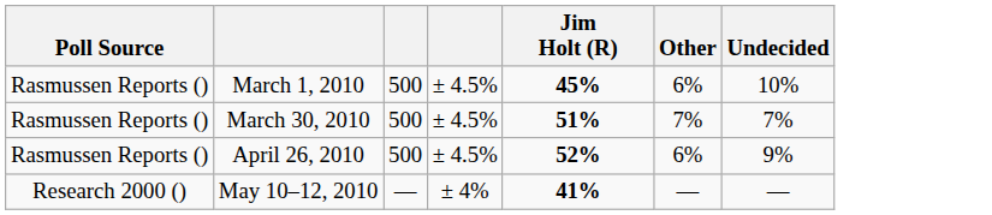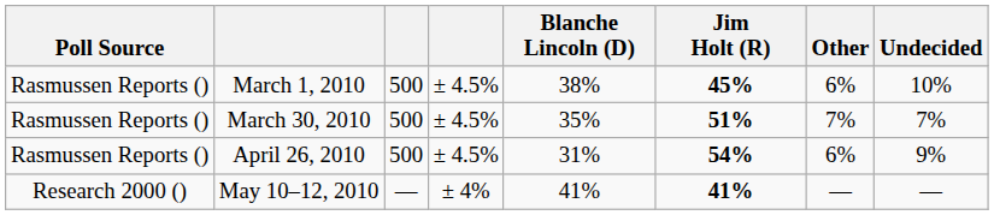+ column: Blanche Lincoln (D) | 38% | 35% | 31% | 41%
April 26, 2010 | Jim Holt (R): 52% -> 54%
